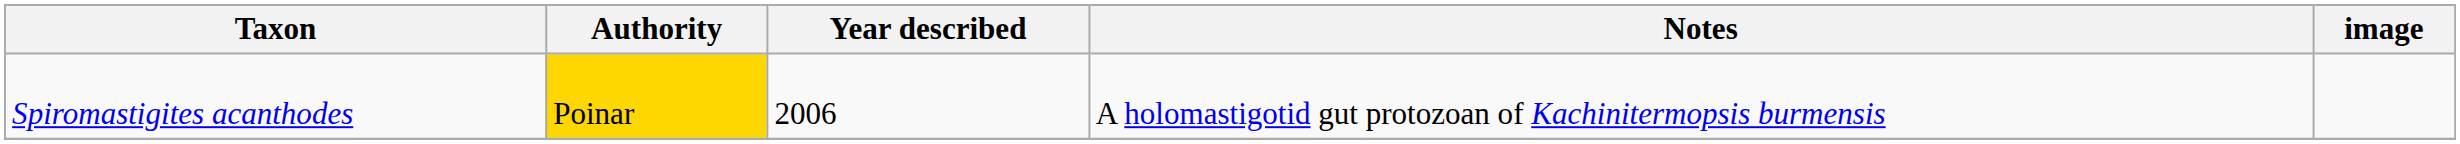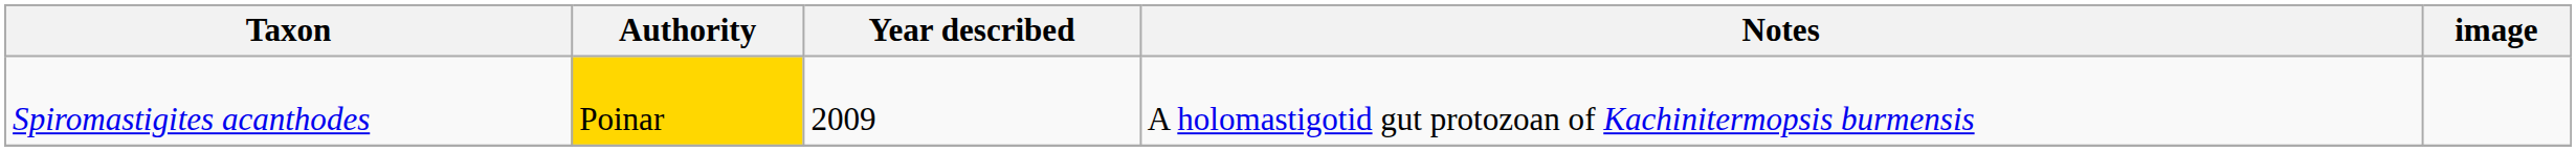Spiromastigites acanthodes | Year described: 2006 -> 2009
